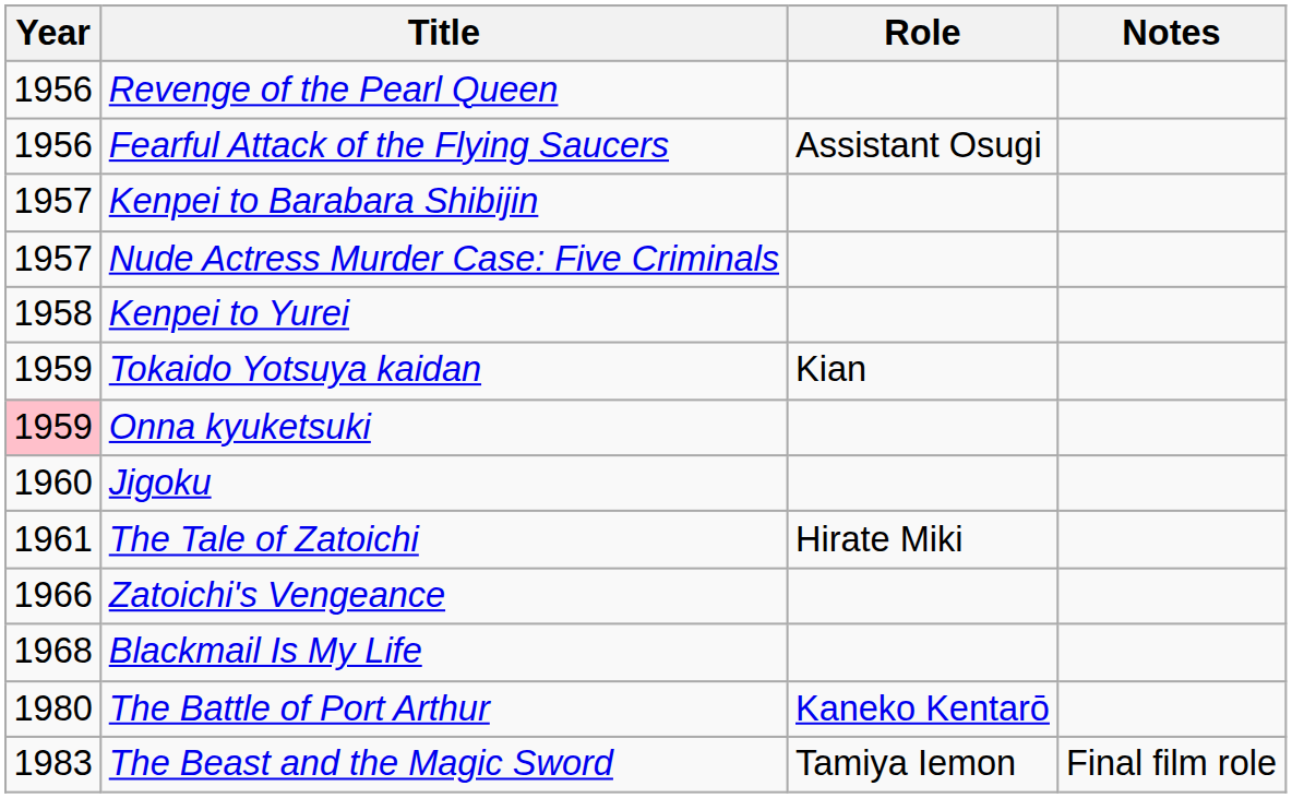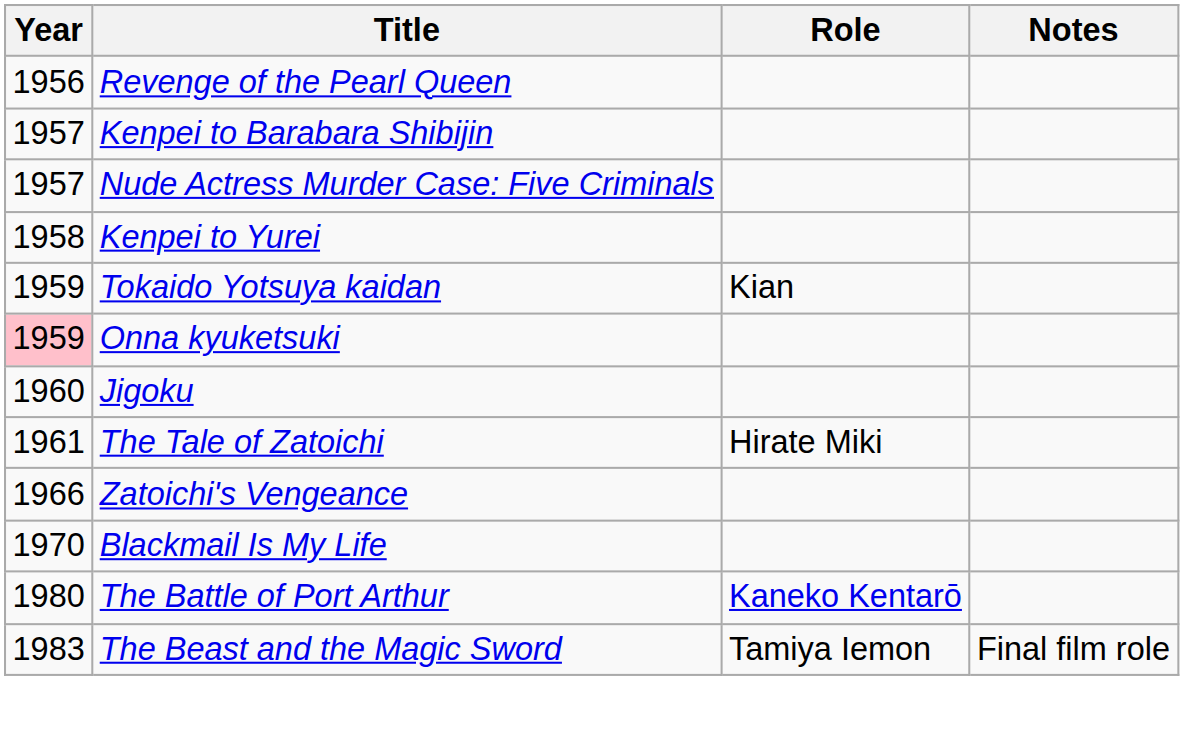- row: 1956 | Fearful Attack of the Flying Saucers | Assistant Osugi
Blackmail Is My Life | Year: 1968 -> 1970
